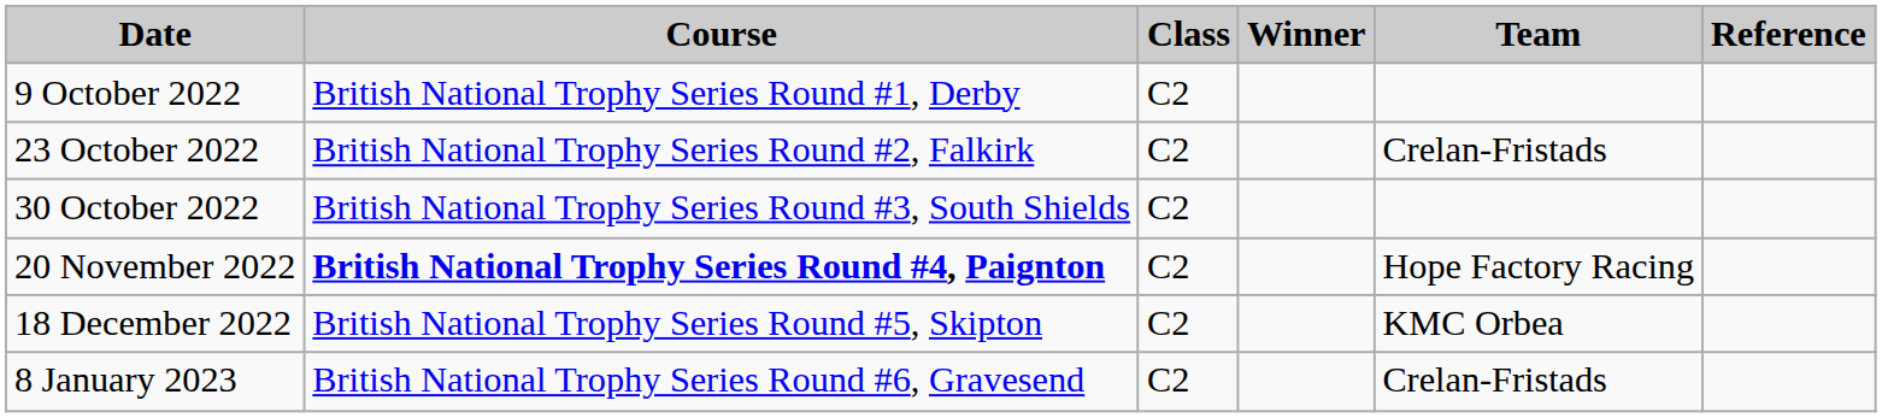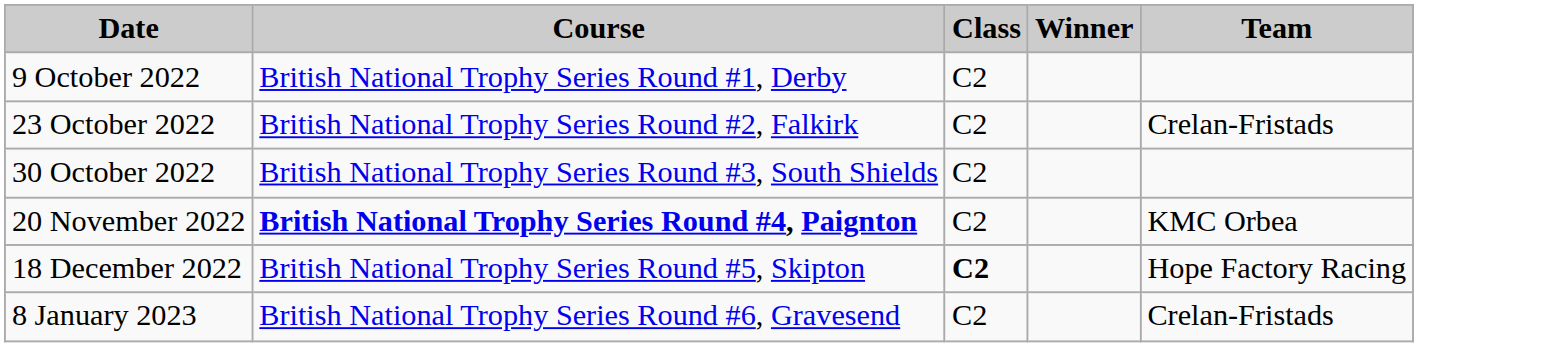- column: Reference
20 November 2022 | Team: Hope Factory Racing -> KMC Orbea
18 December 2022 | Class: normal -> bold
18 December 2022 | Team: KMC Orbea -> Hope Factory Racing
